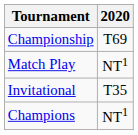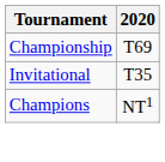- row: Match Play | NT1
